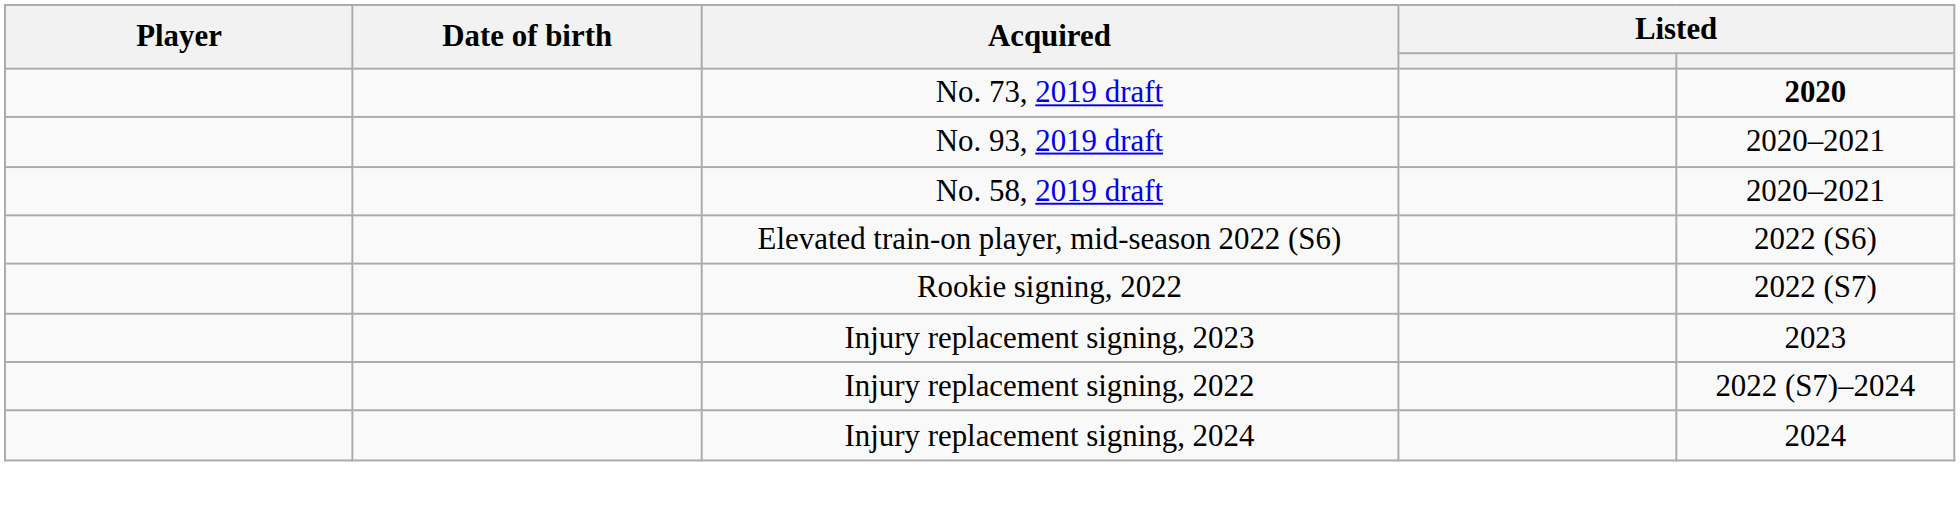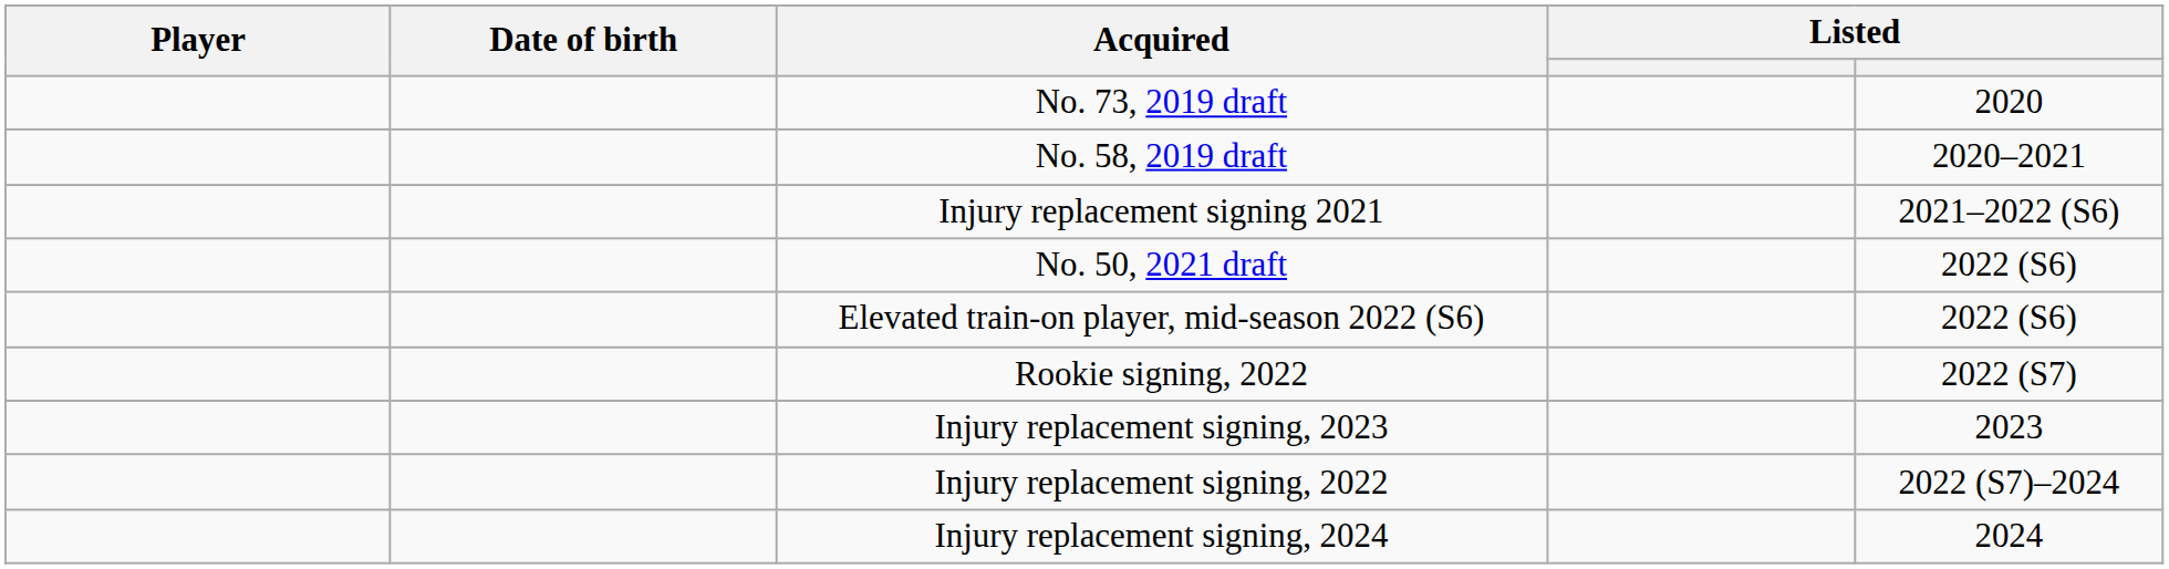No. 73, 2019 draft | column 5: bold -> normal
- row: No. 93, 2019 draft | 2020–2021
+ row: Injury replacement signing 2021 | 2021–2022 (S6)
+ row: No. 50, 2021 draft | 2022 (S6)
